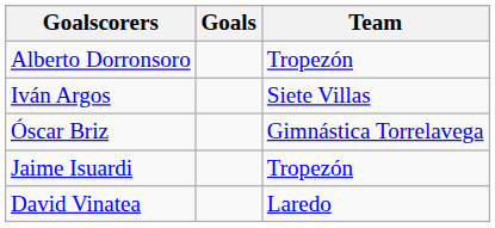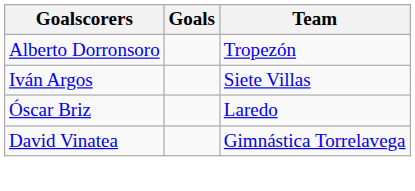Óscar Briz | Team: Gimnástica Torrelavega -> Laredo
- row: Jaime Isuardi | Tropezón
David Vinatea | Team: Laredo -> Gimnástica Torrelavega
